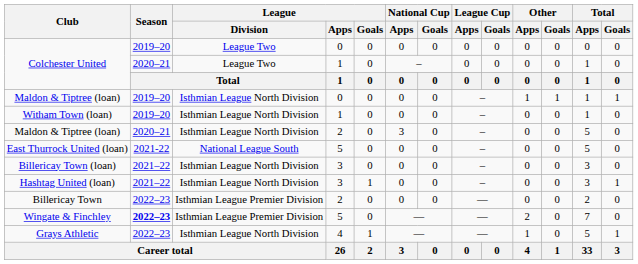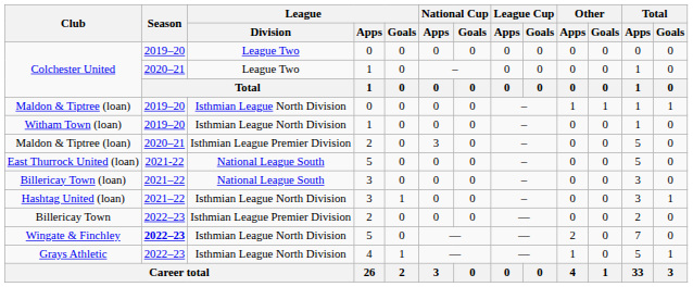Maldon & Tiptree (loan) / 2 | League / Division: Isthmian League North Division -> Isthmian League Premier Division
Billericay Town (loan) | League / Division: Isthmian League North Division -> National League South
Wingate & Finchley | League / Division: Isthmian League Premier Division -> Isthmian League North Division
